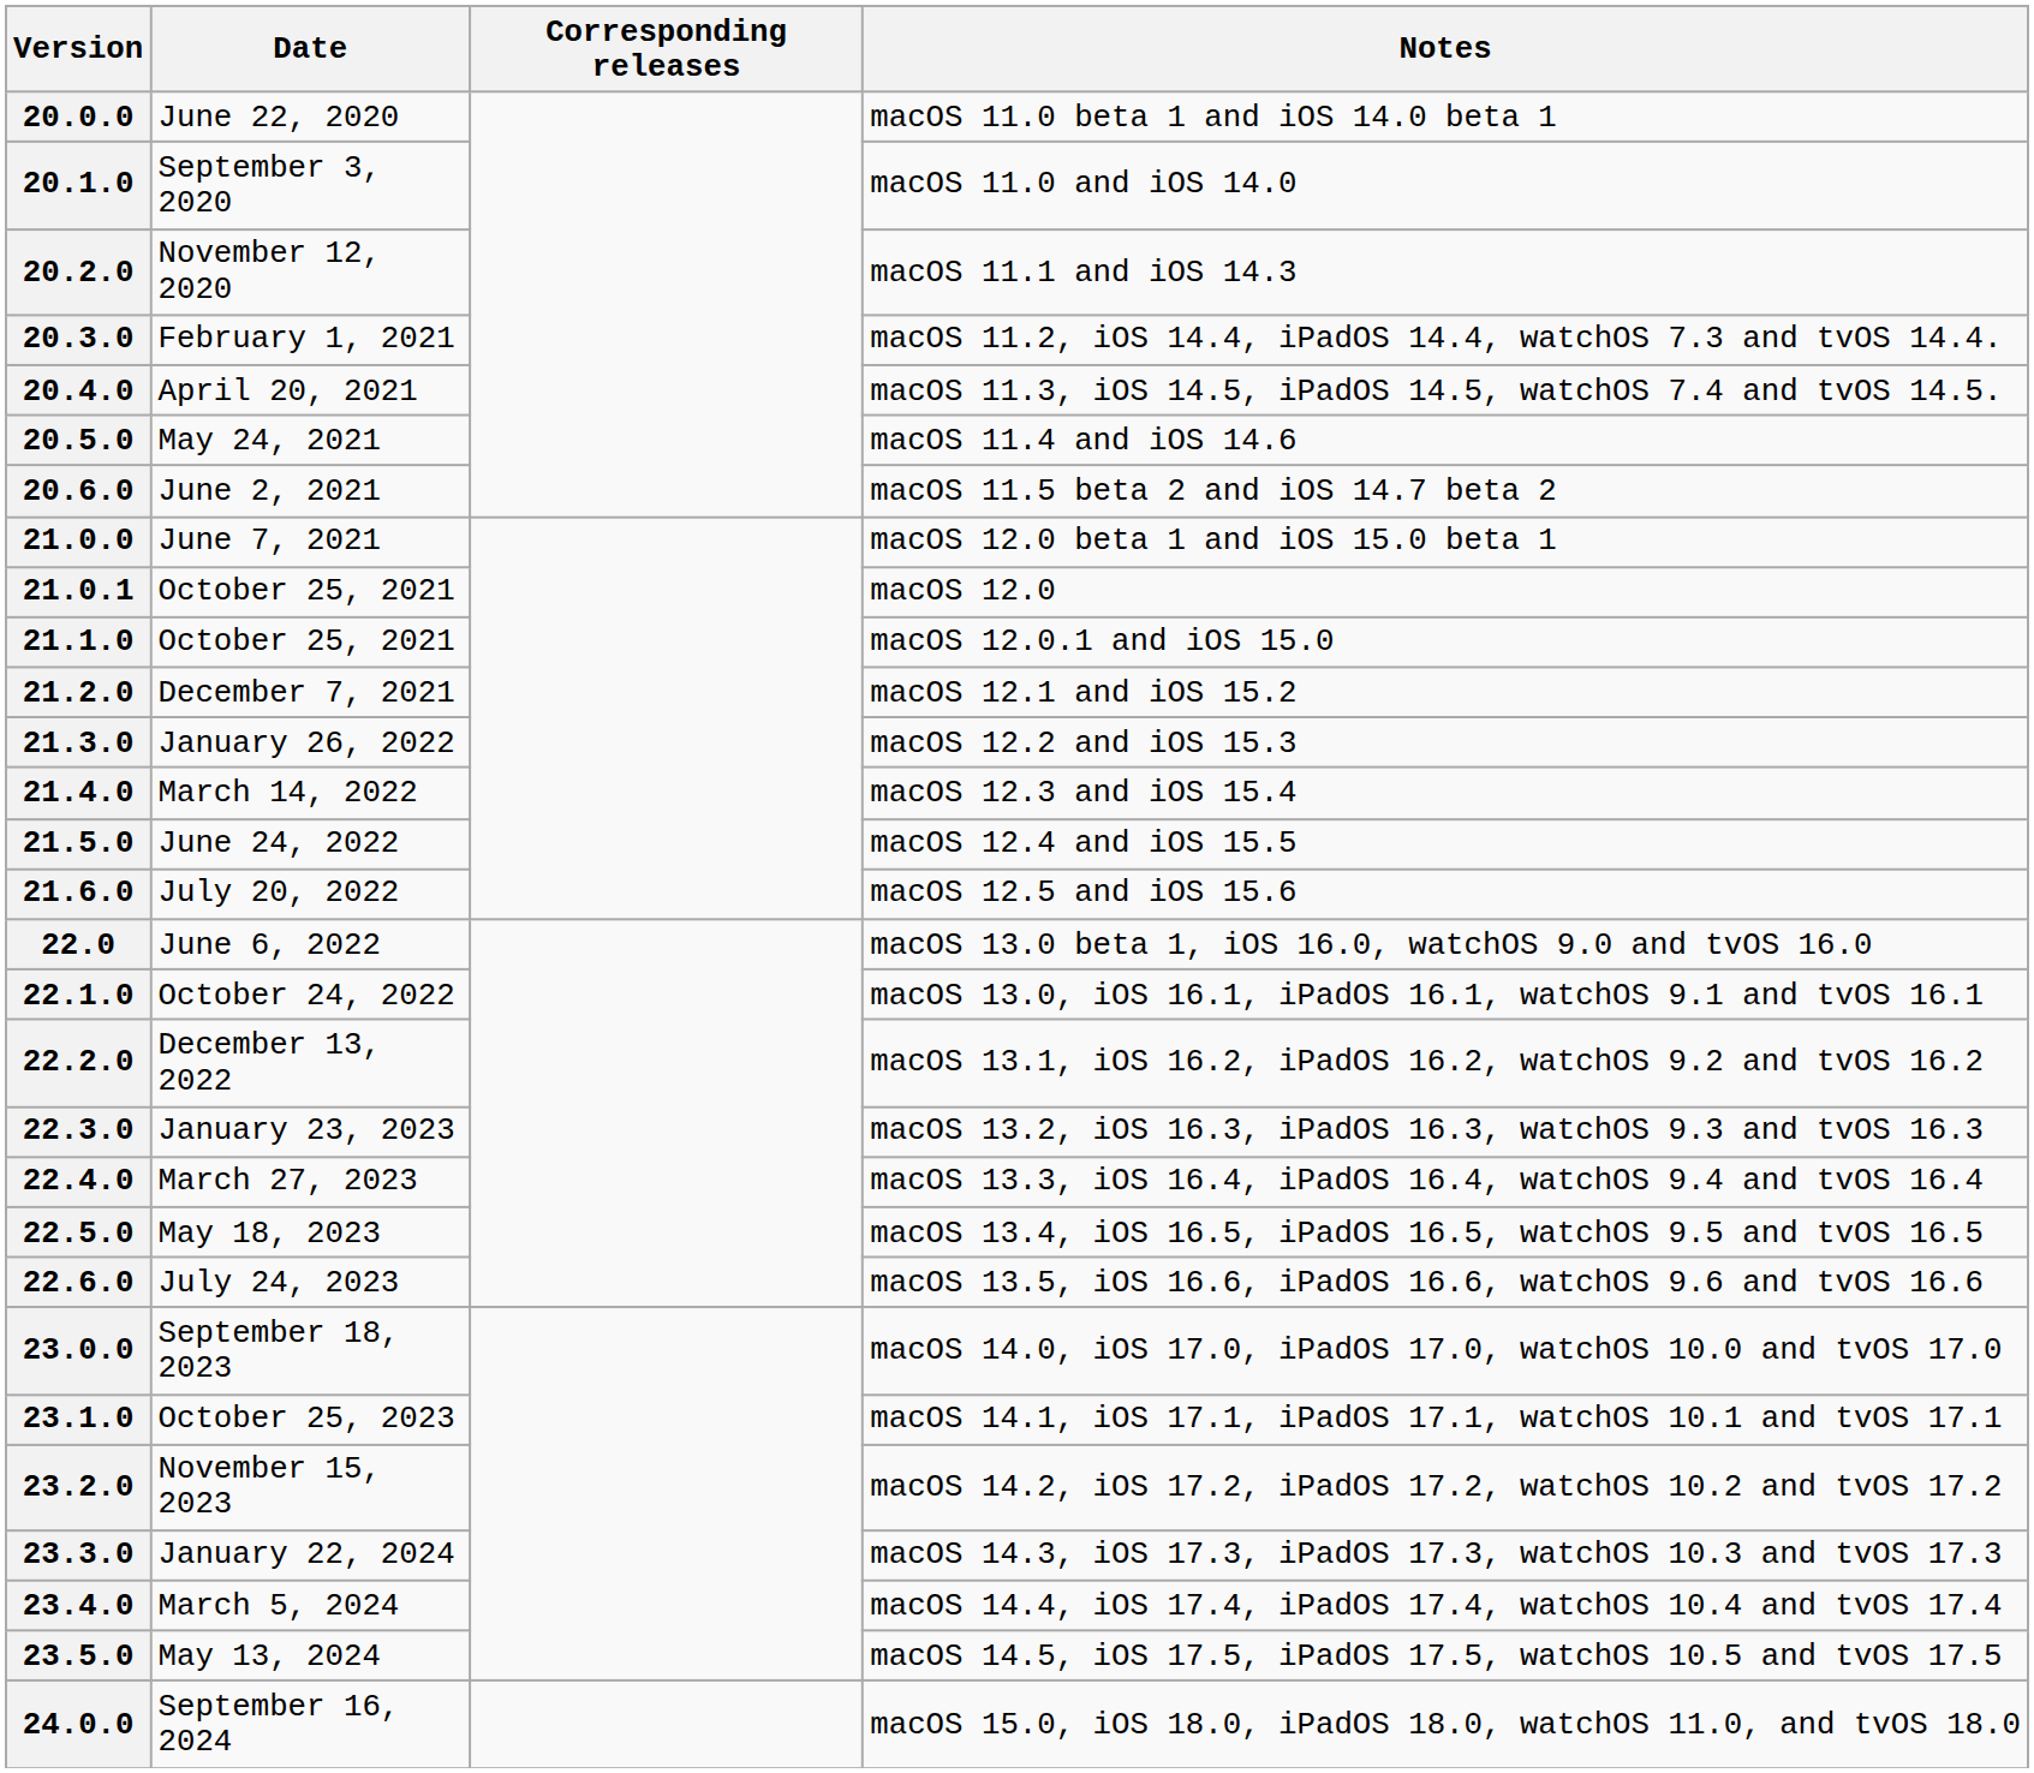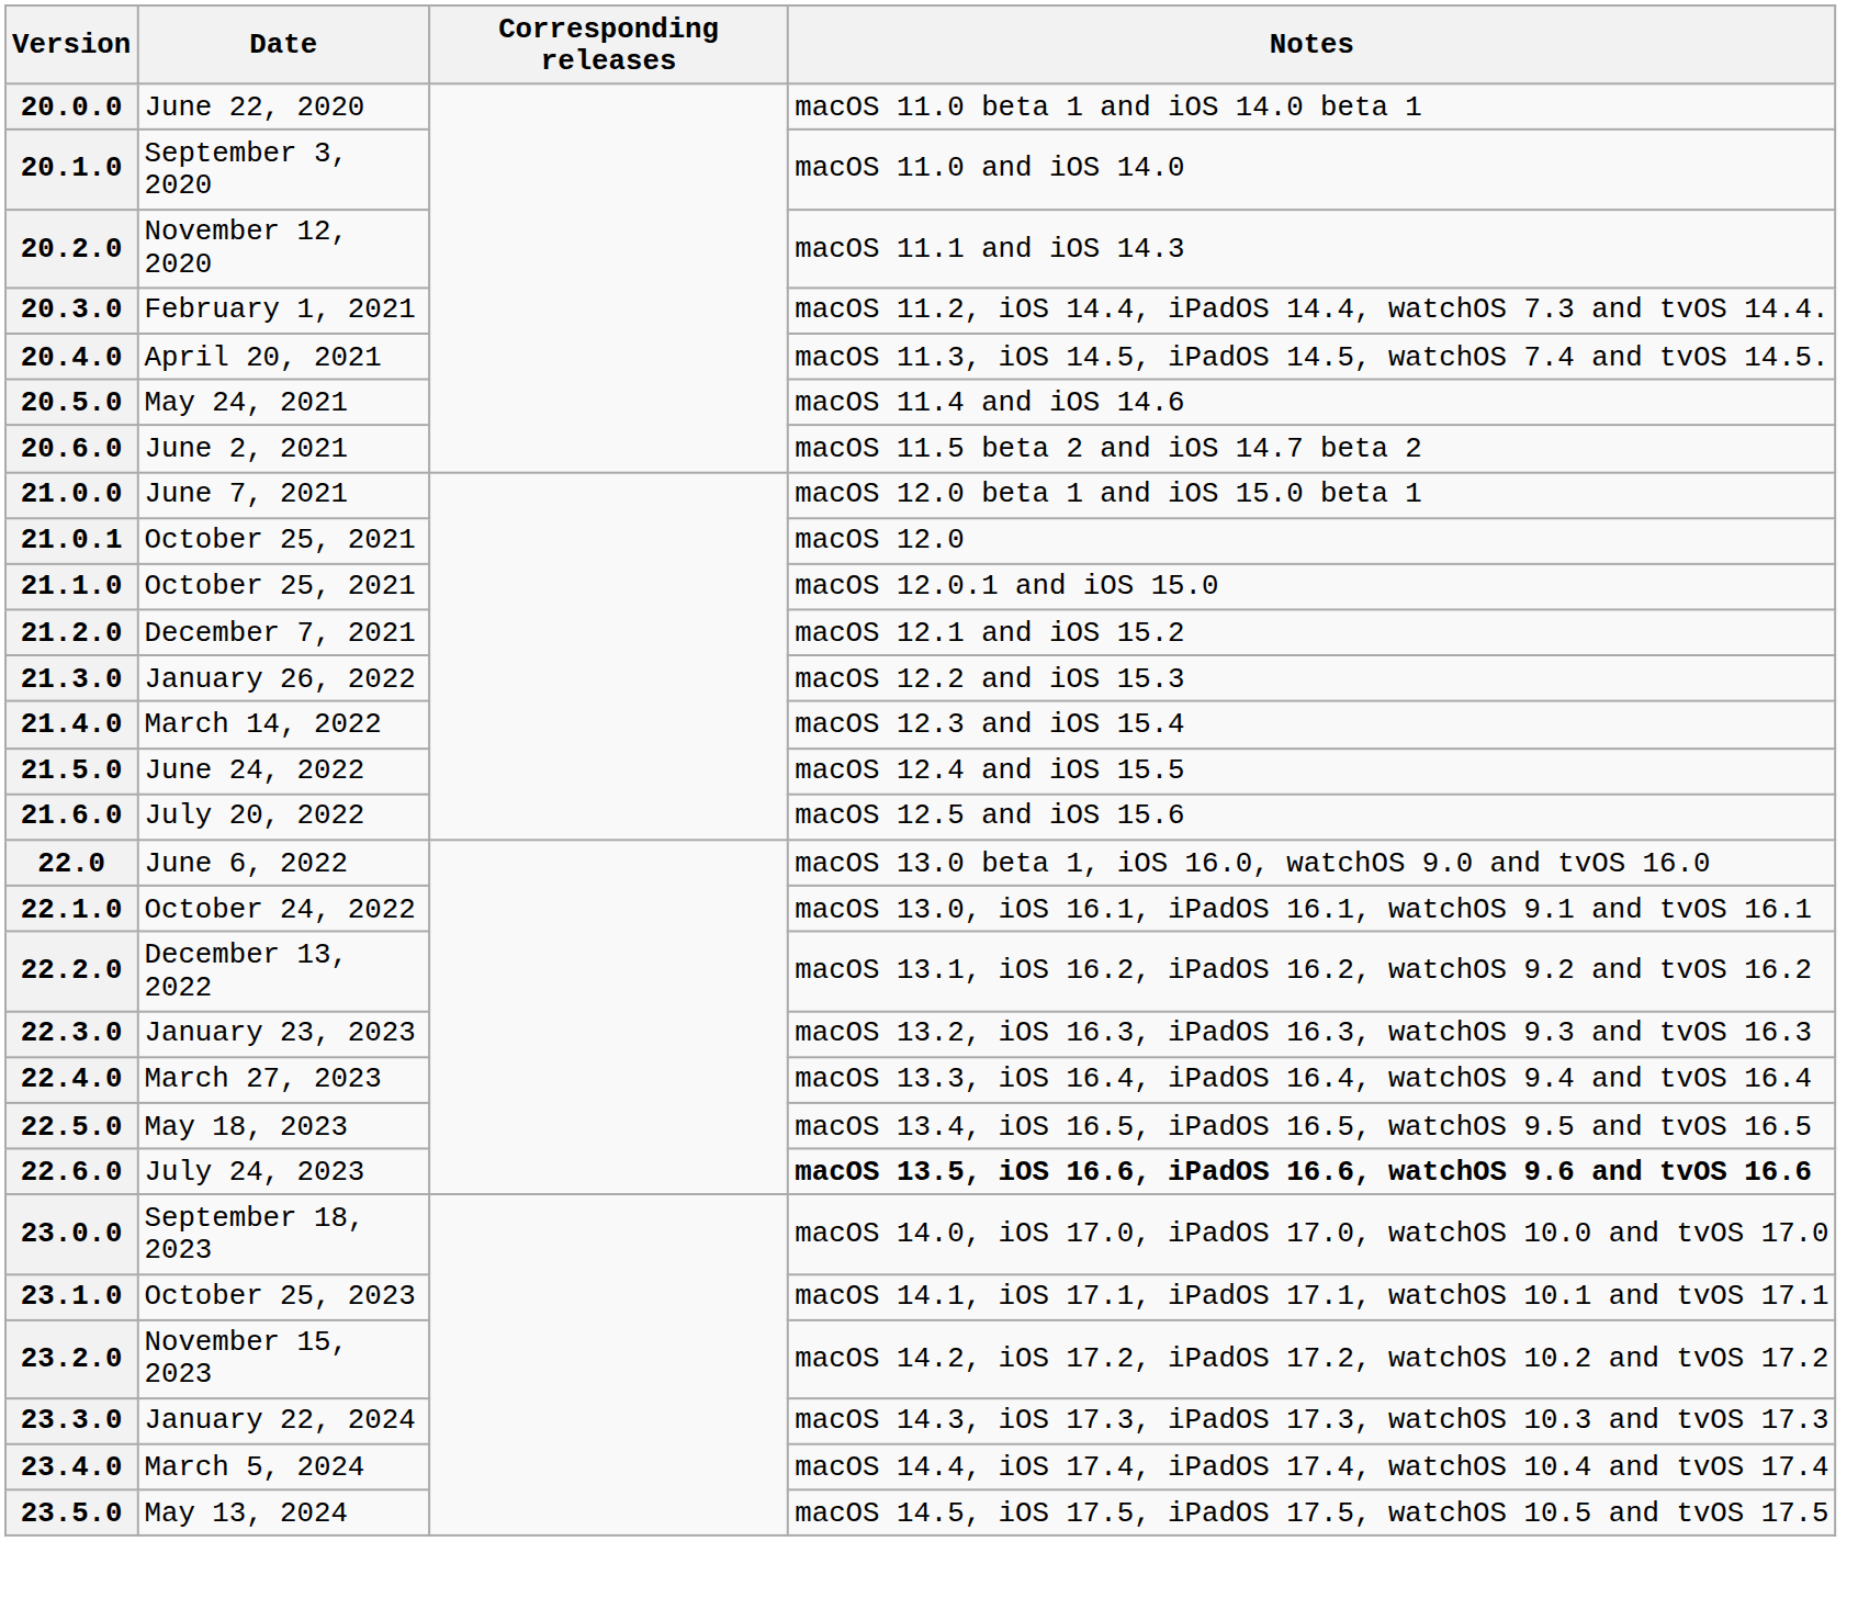22.6.0 | Notes: normal -> bold
- row: 24.0.0 | September 16, 2024 | macOS 15.0, iOS 18.0, iPadOS 18.0, watchOS 11.0, and tvOS 18.0
